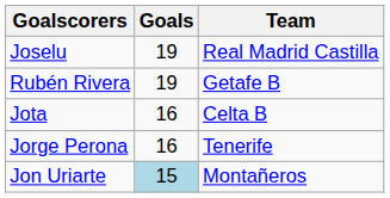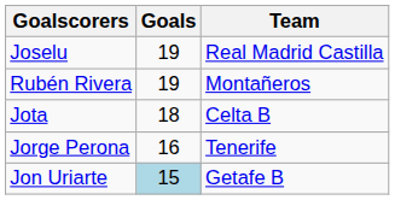Rubén Rivera | Team: Getafe B -> Montañeros
Jota | Goals: 16 -> 18
Jon Uriarte | Team: Montañeros -> Getafe B
